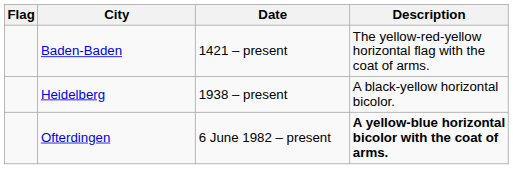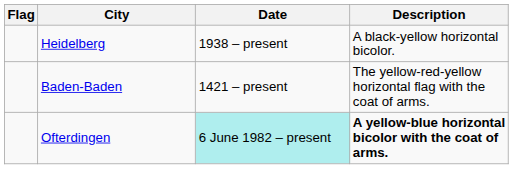rows swapped: Baden-Baden <-> Heidelberg
Ofterdingen | Date: no background -> paleturquoise background
